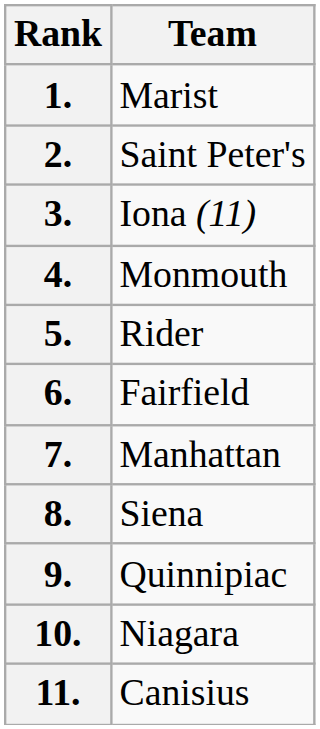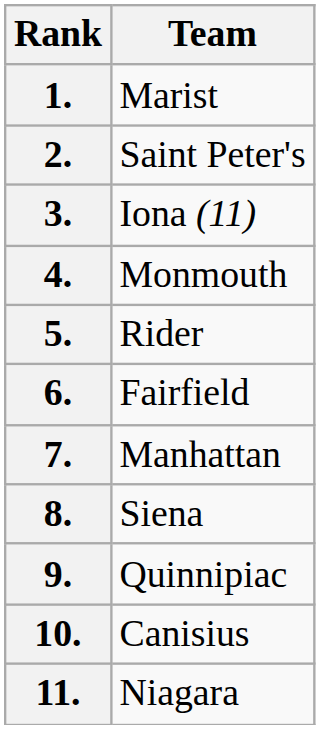10. | Team: Niagara -> Canisius
11. | Team: Canisius -> Niagara
